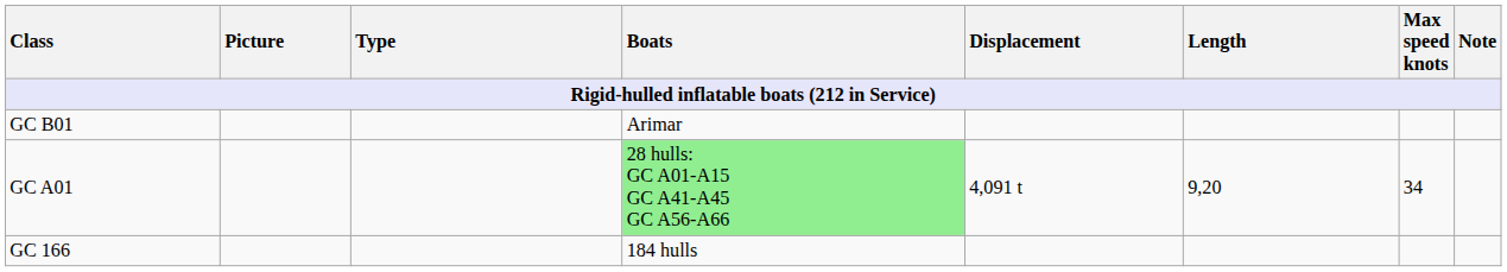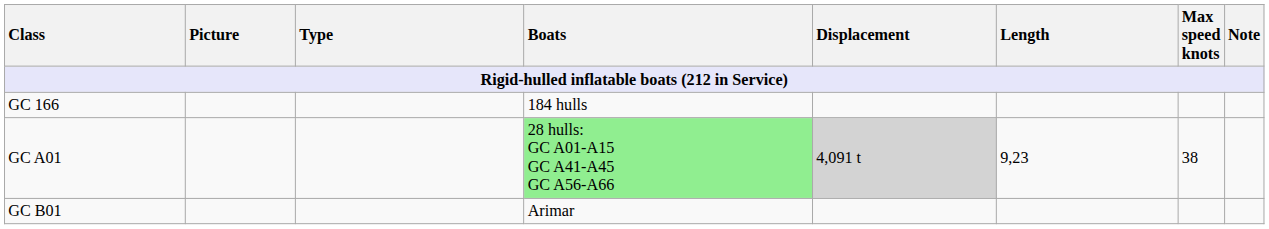rows swapped: GC 166 <-> GC B01
GC A01 | Displacement: no background -> lightgrey background
GC A01 | Length: 9,20 -> 9,23
GC A01 | Max speed knots: 34 -> 38
